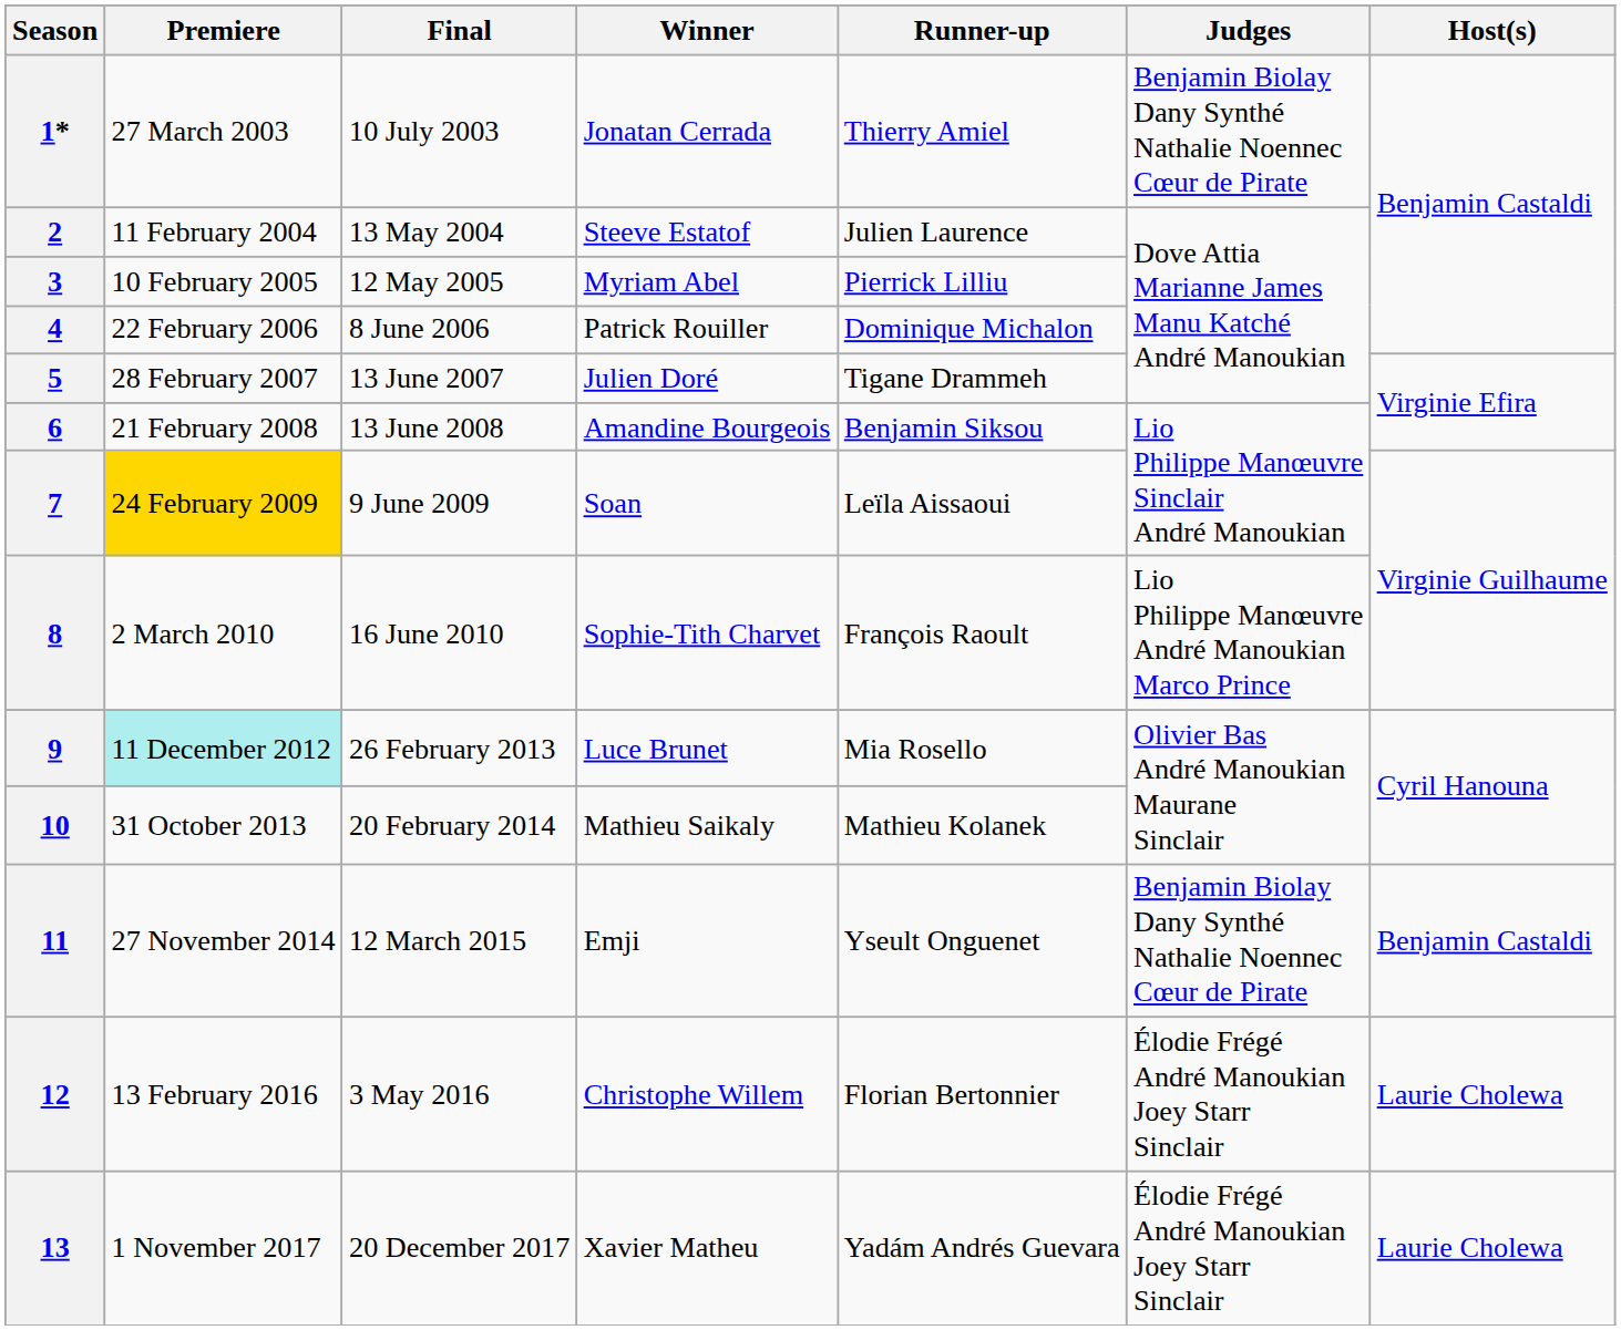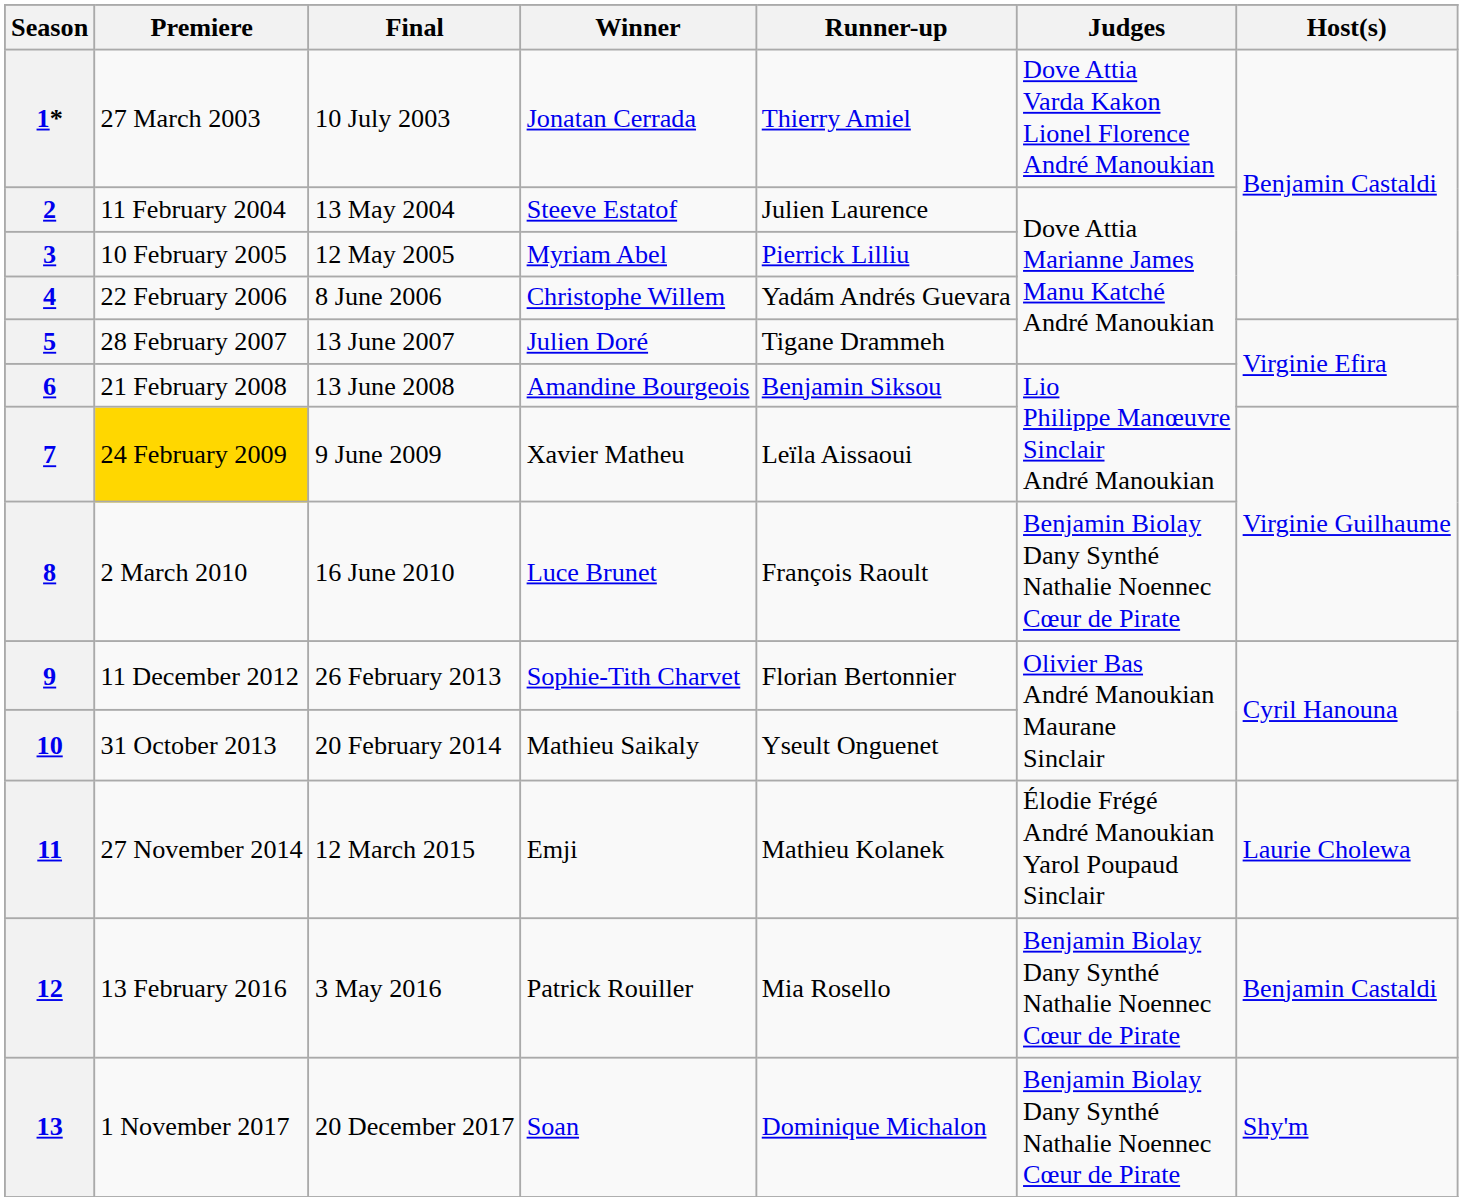1* | Judges: Benjamin Biolay Dany Synthé Nathalie Noennec Cœur de Pirate -> Dove Attia Varda Kakon Lionel Florence André Manoukian
4 | Winner: Patrick Rouiller -> Christophe Willem
4 | Runner-up: Dominique Michalon -> Yadám Andrés Guevara
7 | Winner: Soan -> Xavier Matheu
8 | Winner: Sophie-Tith Charvet -> Luce Brunet
8 | Judges: Lio Philippe Manœuvre André Manoukian Marco Prince -> Benjamin Biolay Dany Synthé Nathalie Noennec Cœur de Pirate
9 | Premiere: paleturquoise background -> no background
9 | Winner: Luce Brunet -> Sophie-Tith Charvet
9 | Runner-up: Mia Rosello -> Florian Bertonnier
10 | Runner-up: Mathieu Kolanek -> Yseult Onguenet
11 | Runner-up: Yseult Onguenet -> Mathieu Kolanek
11 | Judges: Benjamin Biolay Dany Synthé Nathalie Noennec Cœur de Pirate -> Élodie Frégé André Manoukian Yarol Poupaud Sinclair
11 | Host(s): Benjamin Castaldi -> Laurie Cholewa
12 | Winner: Christophe Willem -> Patrick Rouiller
12 | Runner-up: Florian Bertonnier -> Mia Rosello
12 | Judges: Élodie Frégé André Manoukian Joey Starr Sinclair -> Benjamin Biolay Dany Synthé Nathalie Noennec Cœur de Pirate
12 | Host(s): Laurie Cholewa -> Benjamin Castaldi
13 | Winner: Xavier Matheu -> Soan
13 | Runner-up: Yadám Andrés Guevara -> Dominique Michalon
13 | Judges: Élodie Frégé André Manoukian Joey Starr Sinclair -> Benjamin Biolay Dany Synthé Nathalie Noennec Cœur de Pirate
13 | Host(s): Laurie Cholewa -> Shy'm
